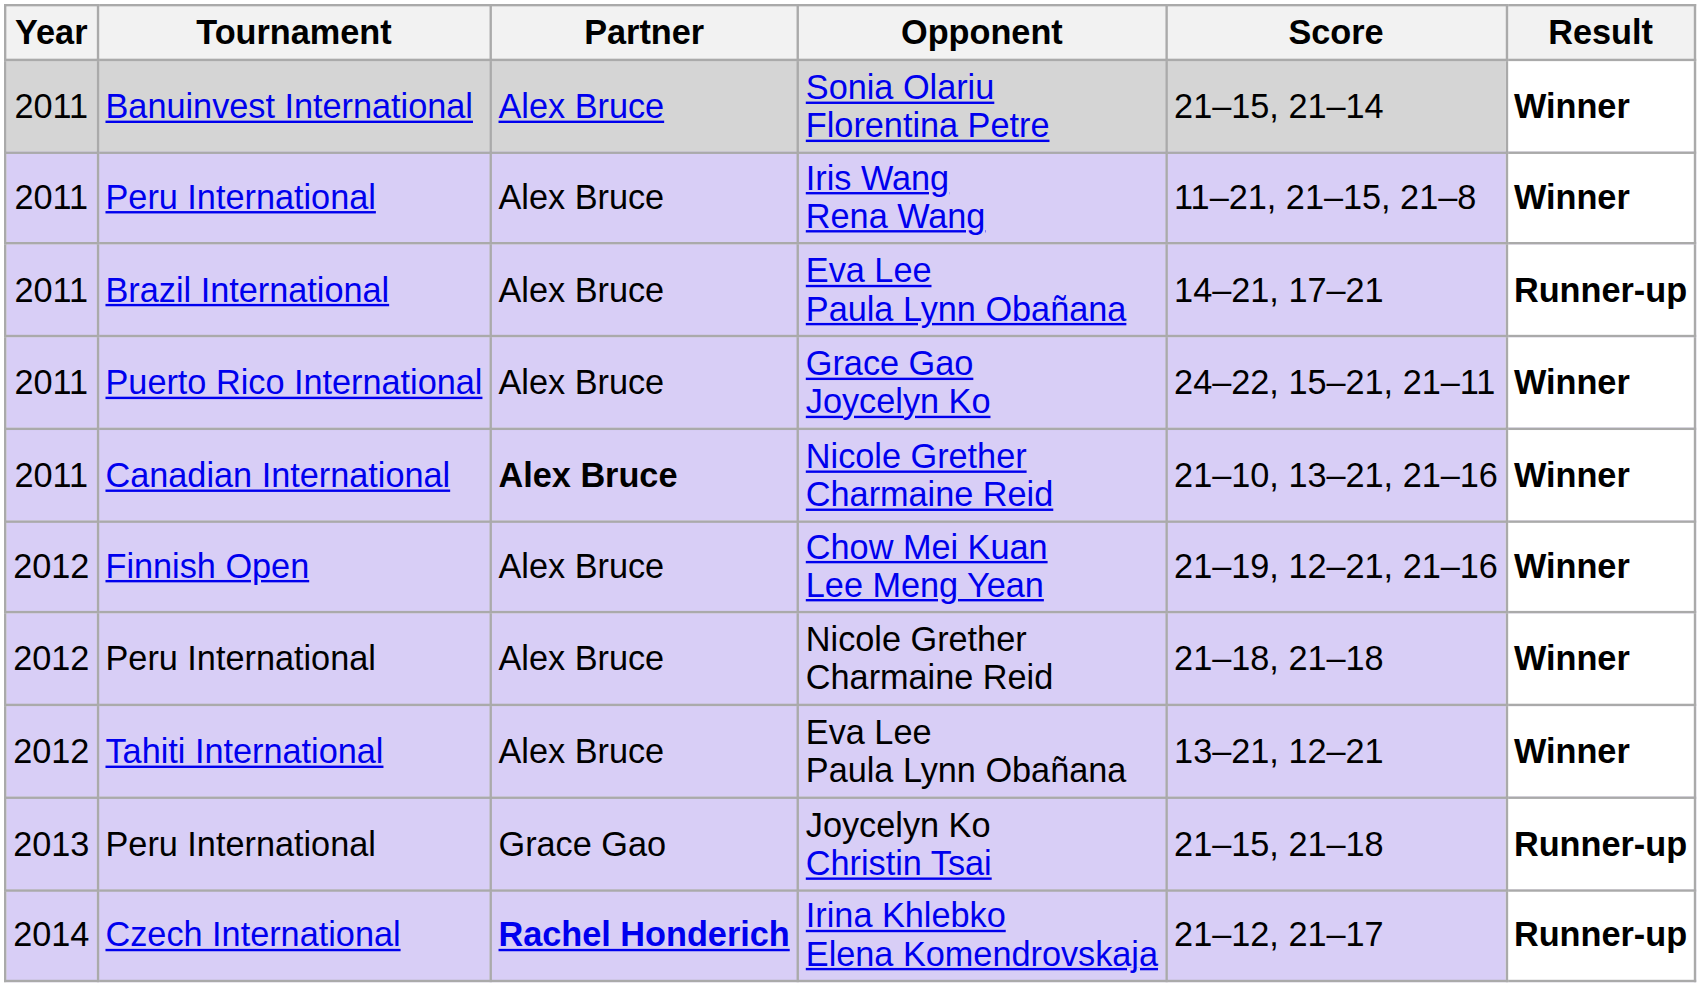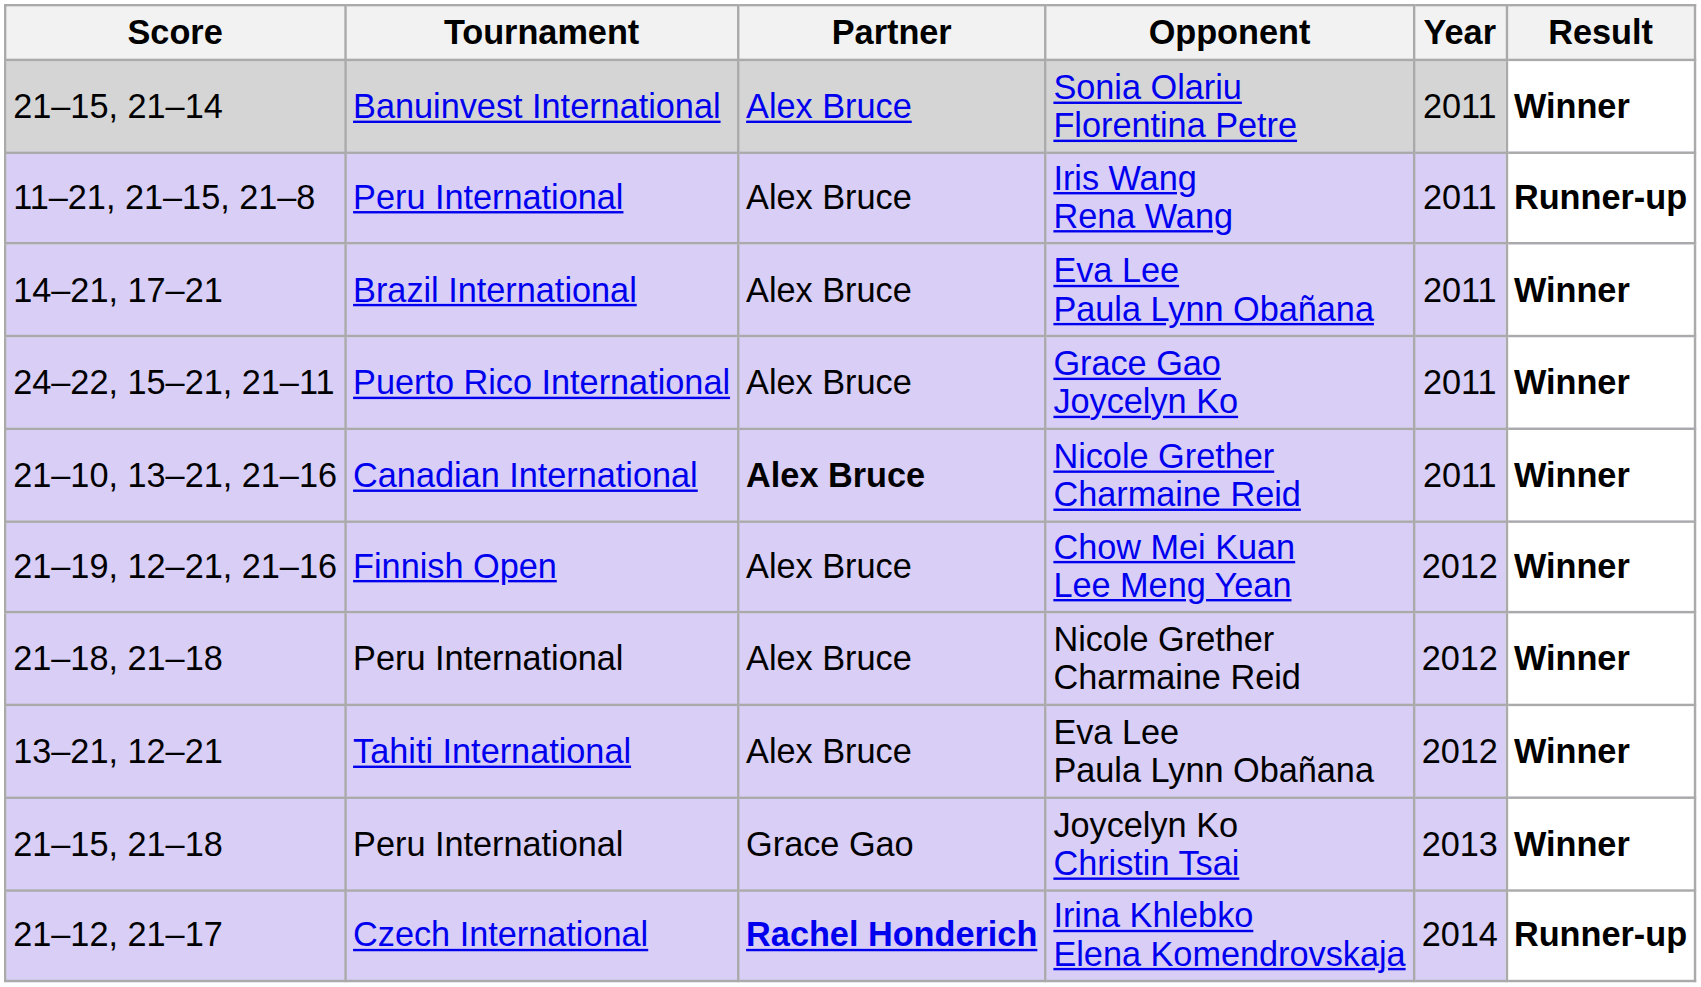columns swapped: Year <-> Score
Peru International / Iris Wang Rena Wang | Result: Winner -> Runner-up
Brazil International | Result: Runner-up -> Winner
Peru International / Joycelyn Ko Christin Tsai | Result: Runner-up -> Winner
